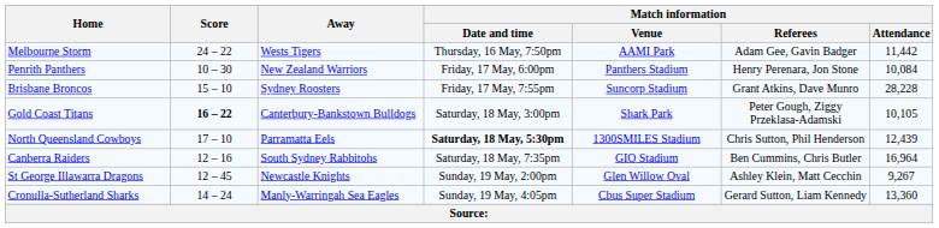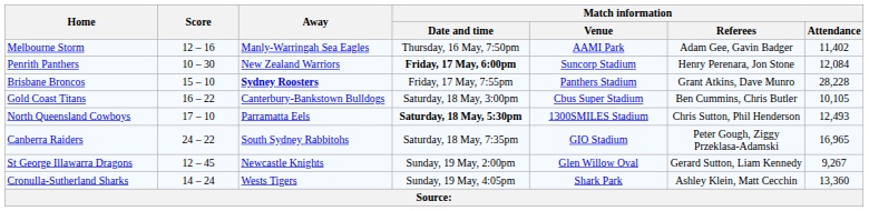Melbourne Storm | Score: 24 – 22 -> 12 – 16
Melbourne Storm | Away: Wests Tigers -> Manly-Warringah Sea Eagles
Melbourne Storm | Match information / Attendance: 11,442 -> 11,402
Penrith Panthers | Match information / Date and time: normal -> bold
Penrith Panthers | Match information / Venue: Panthers Stadium -> Suncorp Stadium
Penrith Panthers | Match information / Attendance: 10,084 -> 12,084
Brisbane Broncos | Away: normal -> bold
Brisbane Broncos | Match information / Venue: Suncorp Stadium -> Panthers Stadium
Gold Coast Titans | Score: bold -> normal
Gold Coast Titans | Match information / Venue: Shark Park -> Cbus Super Stadium
Gold Coast Titans | Match information / Referees: Peter Gough, Ziggy Przeklasa-Adamski -> Ben Cummins, Chris Butler
North Queensland Cowboys | Match information / Attendance: 12,439 -> 12,493
Canberra Raiders | Score: 12 – 16 -> 24 – 22
Canberra Raiders | Match information / Referees: Ben Cummins, Chris Butler -> Peter Gough, Ziggy Przeklasa-Adamski
Canberra Raiders | Match information / Attendance: 16,964 -> 16,965
St George Illawarra Dragons | Match information / Referees: Ashley Klein, Matt Cecchin -> Gerard Sutton, Liam Kennedy
Cronulla-Sutherland Sharks | Away: Manly-Warringah Sea Eagles -> Wests Tigers
Cronulla-Sutherland Sharks | Match information / Venue: Cbus Super Stadium -> Shark Park
Cronulla-Sutherland Sharks | Match information / Referees: Gerard Sutton, Liam Kennedy -> Ashley Klein, Matt Cecchin
